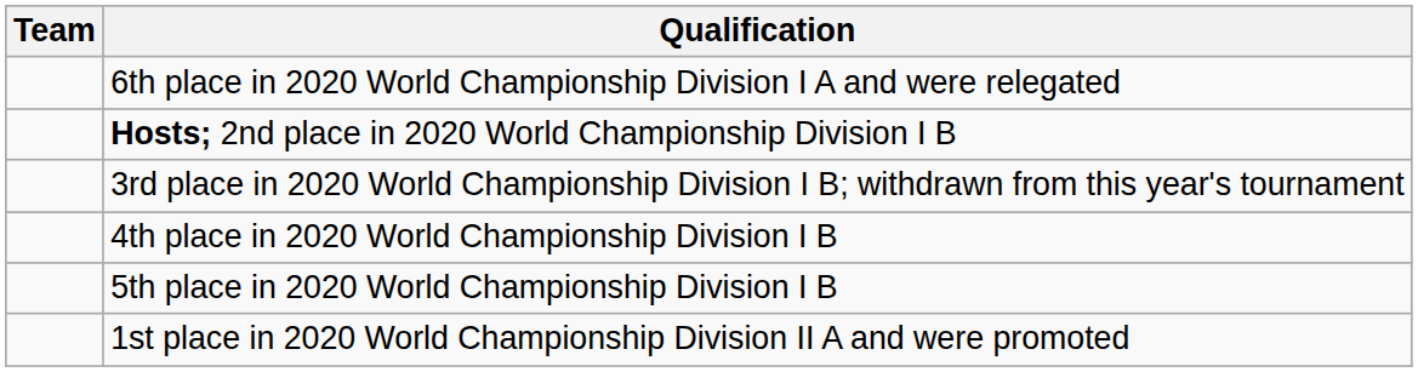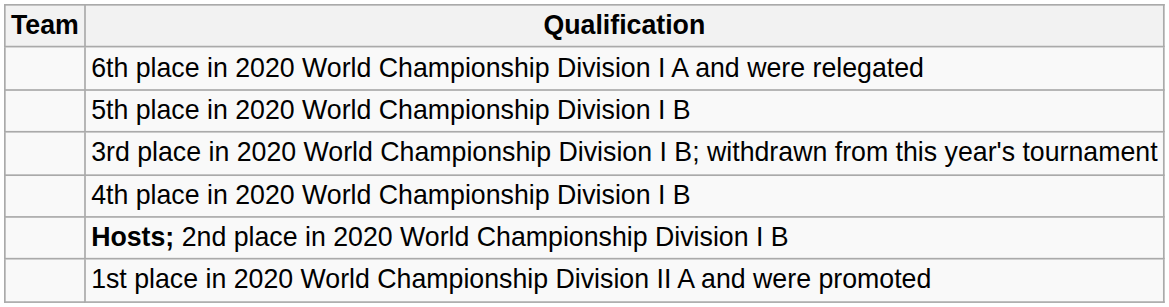rows swapped: Hosts; 2nd place in 2020 World Championship Division I B <-> 5th place in 2020 World Championship Division I B
